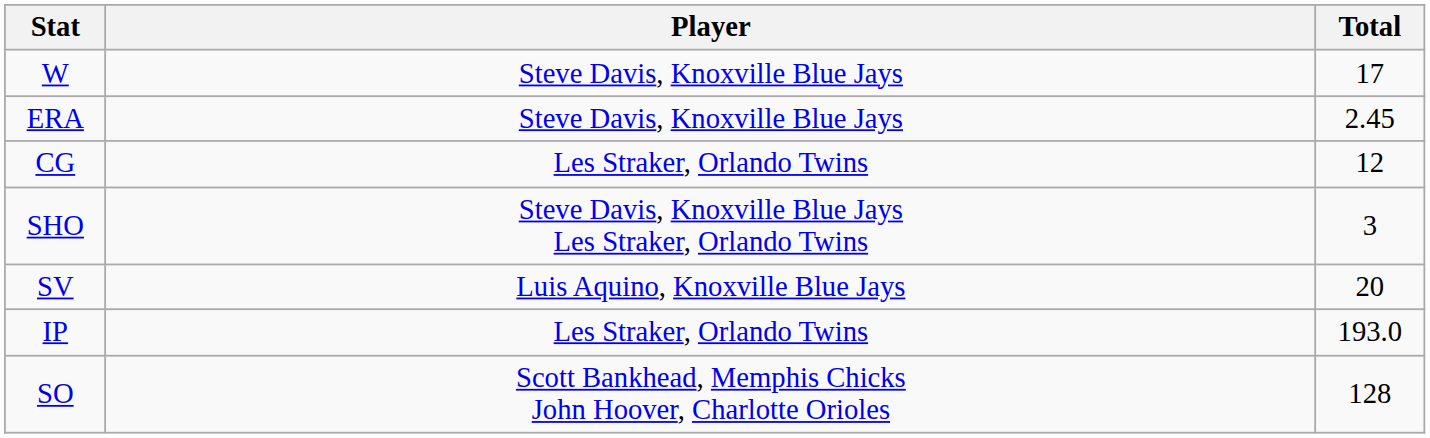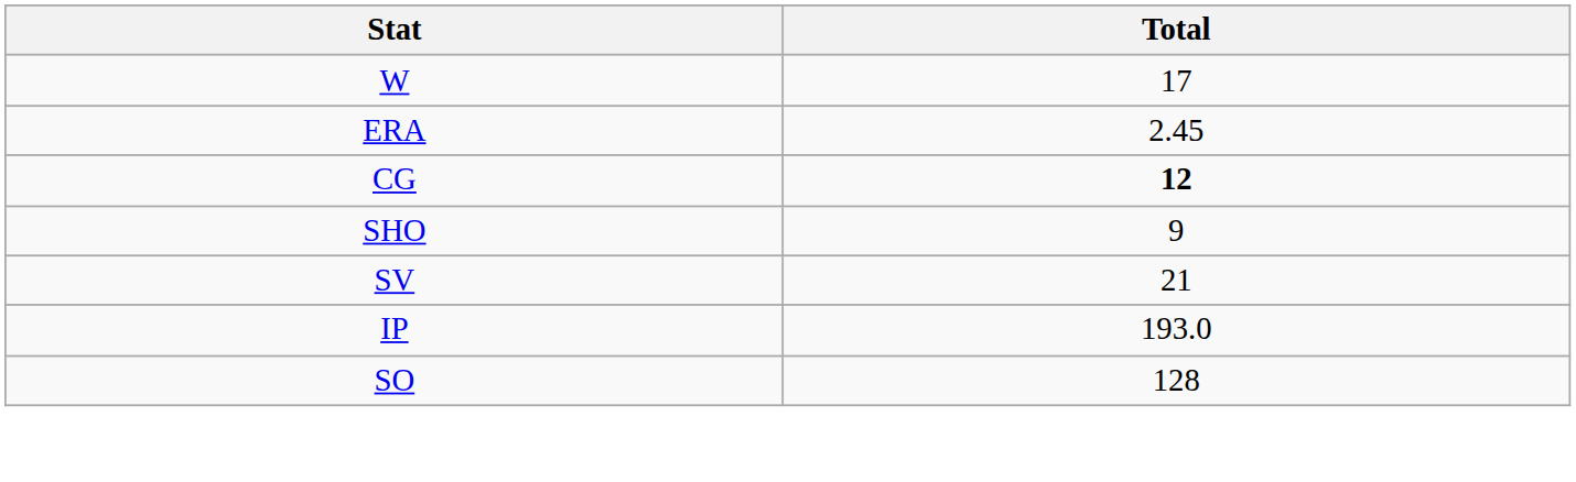- column: Player | Steve Davis, Knoxville Blue Jays | Steve Davis, Knoxville Blue Jays | Les Straker, Orlando Twins | Steve Davis, Knoxville Blue Jays Les Straker, Orlando Twins | Luis Aquino, Knoxville Blue Jays | Les Straker, Orlando Twins | Scott Bankhead, Memphis Chicks John Hoover, Charlotte Orioles
CG | Total: normal -> bold
SHO | Total: 3 -> 9
SV | Total: 20 -> 21
